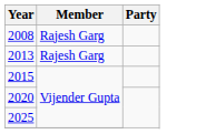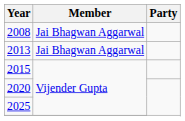2008 | Member: Rajesh Garg -> Jai Bhagwan Aggarwal
2013 | Member: Rajesh Garg -> Jai Bhagwan Aggarwal
